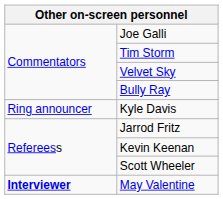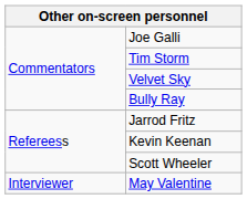- row: Ring announcer | Kyle Davis
May Valentine | column 1: bold -> normal
